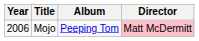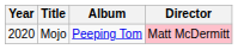Mojo | Year: 2006 -> 2020
